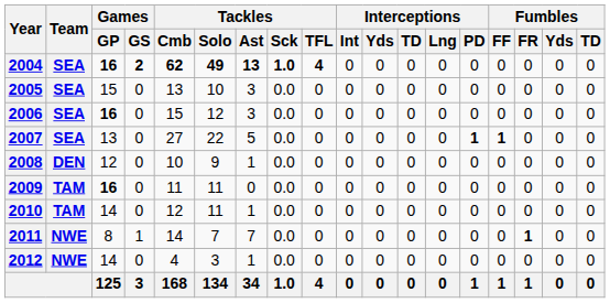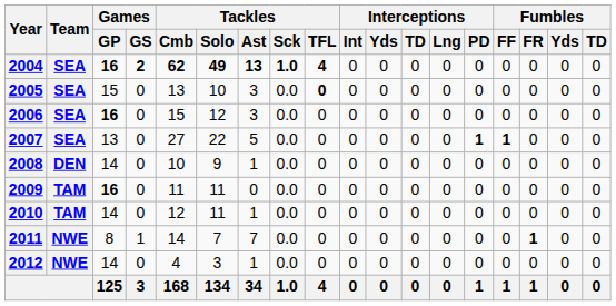2005 | Tackles / TFL: normal -> bold
2008 | Games / GP: 12 -> 14
